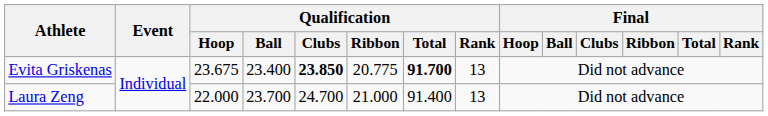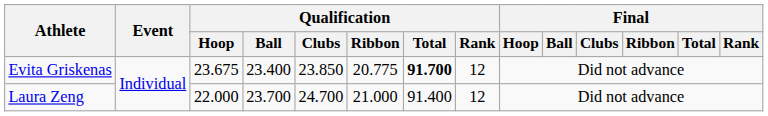Evita Griskenas | Qualification / Clubs: bold -> normal
Evita Griskenas | Qualification / Rank: 13 -> 12
Laura Zeng | Qualification / Rank: 13 -> 12
